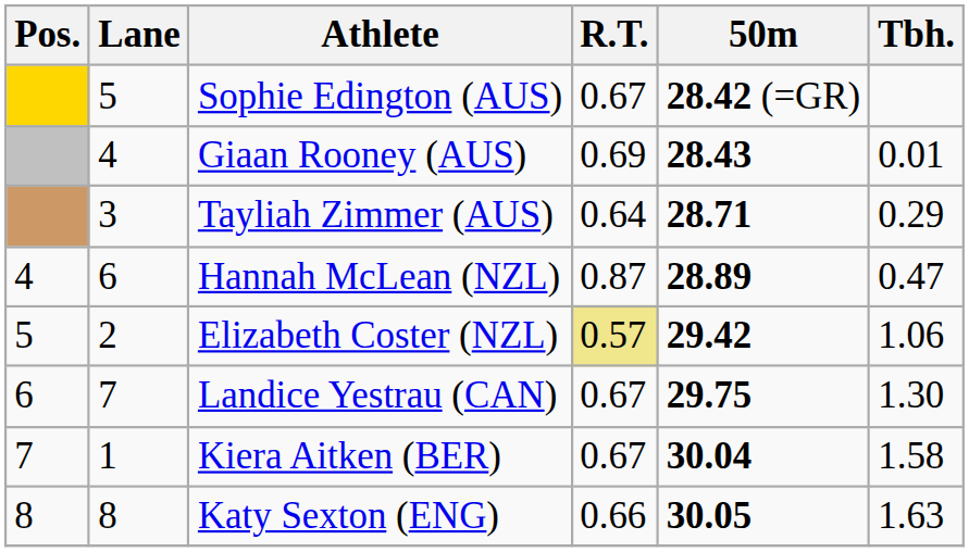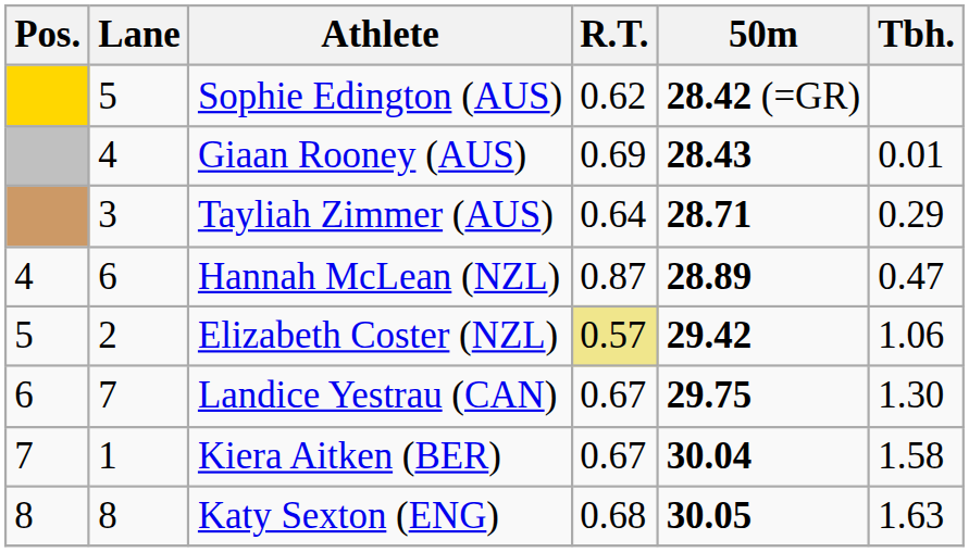Sophie Edington (AUS) | R.T.: 0.67 -> 0.62
Katy Sexton (ENG) | R.T.: 0.66 -> 0.68
